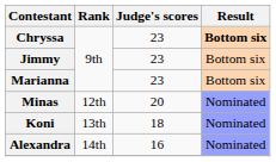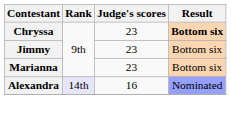- row: Minas | 12th | 20 | Nominated
- row: Koni | 13th | 18 | Nominated
Alexandra | Rank: no background -> lavender background
